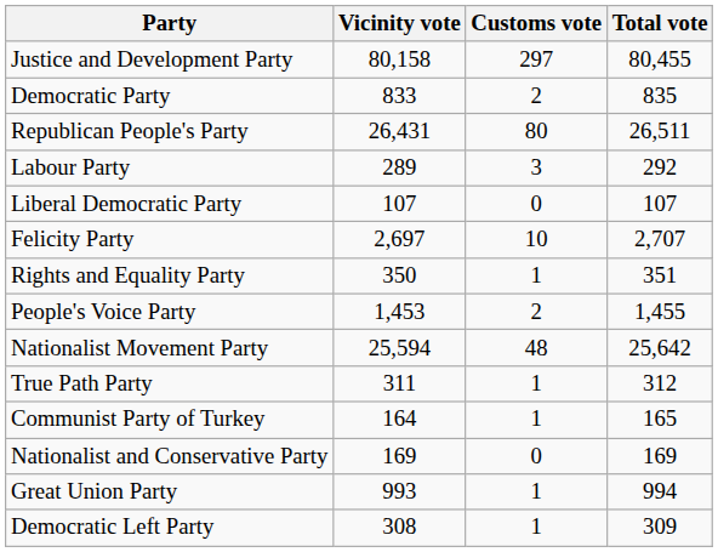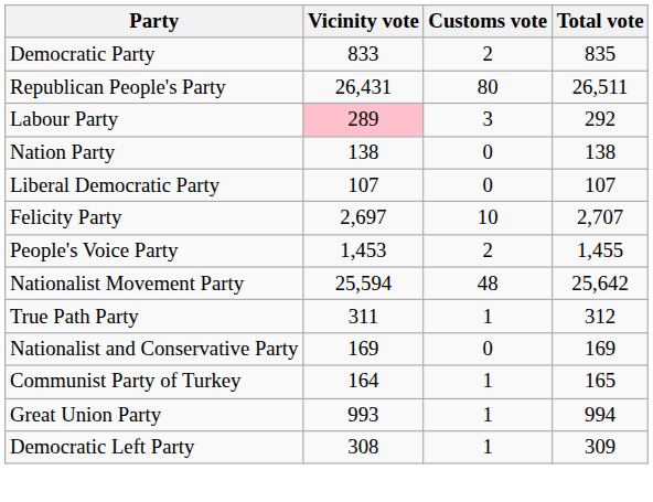- row: Justice and Development Party | 80,158 | 297 | 80,455
Labour Party | Vicinity vote: no background -> pink background
+ row: Nation Party | 138 | 0 | 138
- row: Rights and Equality Party | 350 | 1 | 351
rows swapped: Communist Party of Turkey <-> Nationalist and Conservative Party
